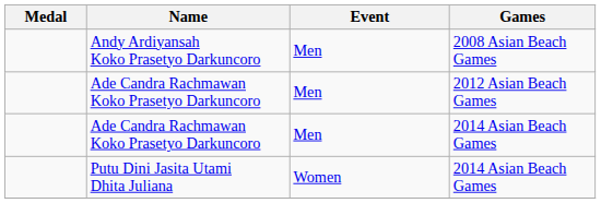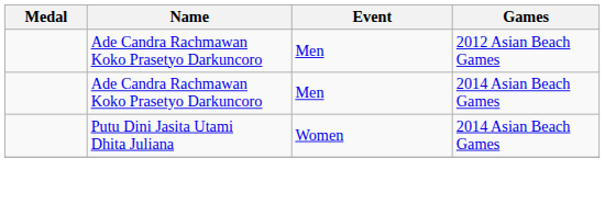- row: Andy Ardiyansah Koko Prasetyo Darkuncoro | Men | 2008 Asian Beach Games
